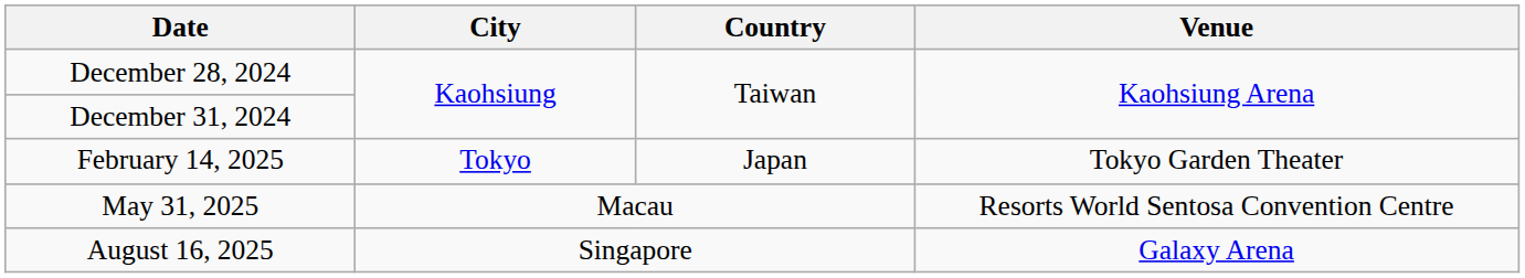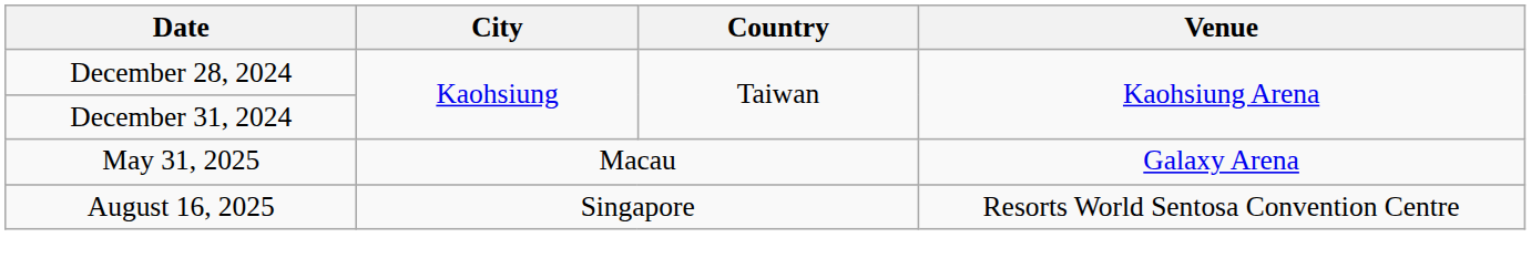- row: February 14, 2025 | Tokyo | Japan | Tokyo Garden Theater
May 31, 2025 | Venue: Resorts World Sentosa Convention Centre -> Galaxy Arena
August 16, 2025 | Venue: Galaxy Arena -> Resorts World Sentosa Convention Centre
